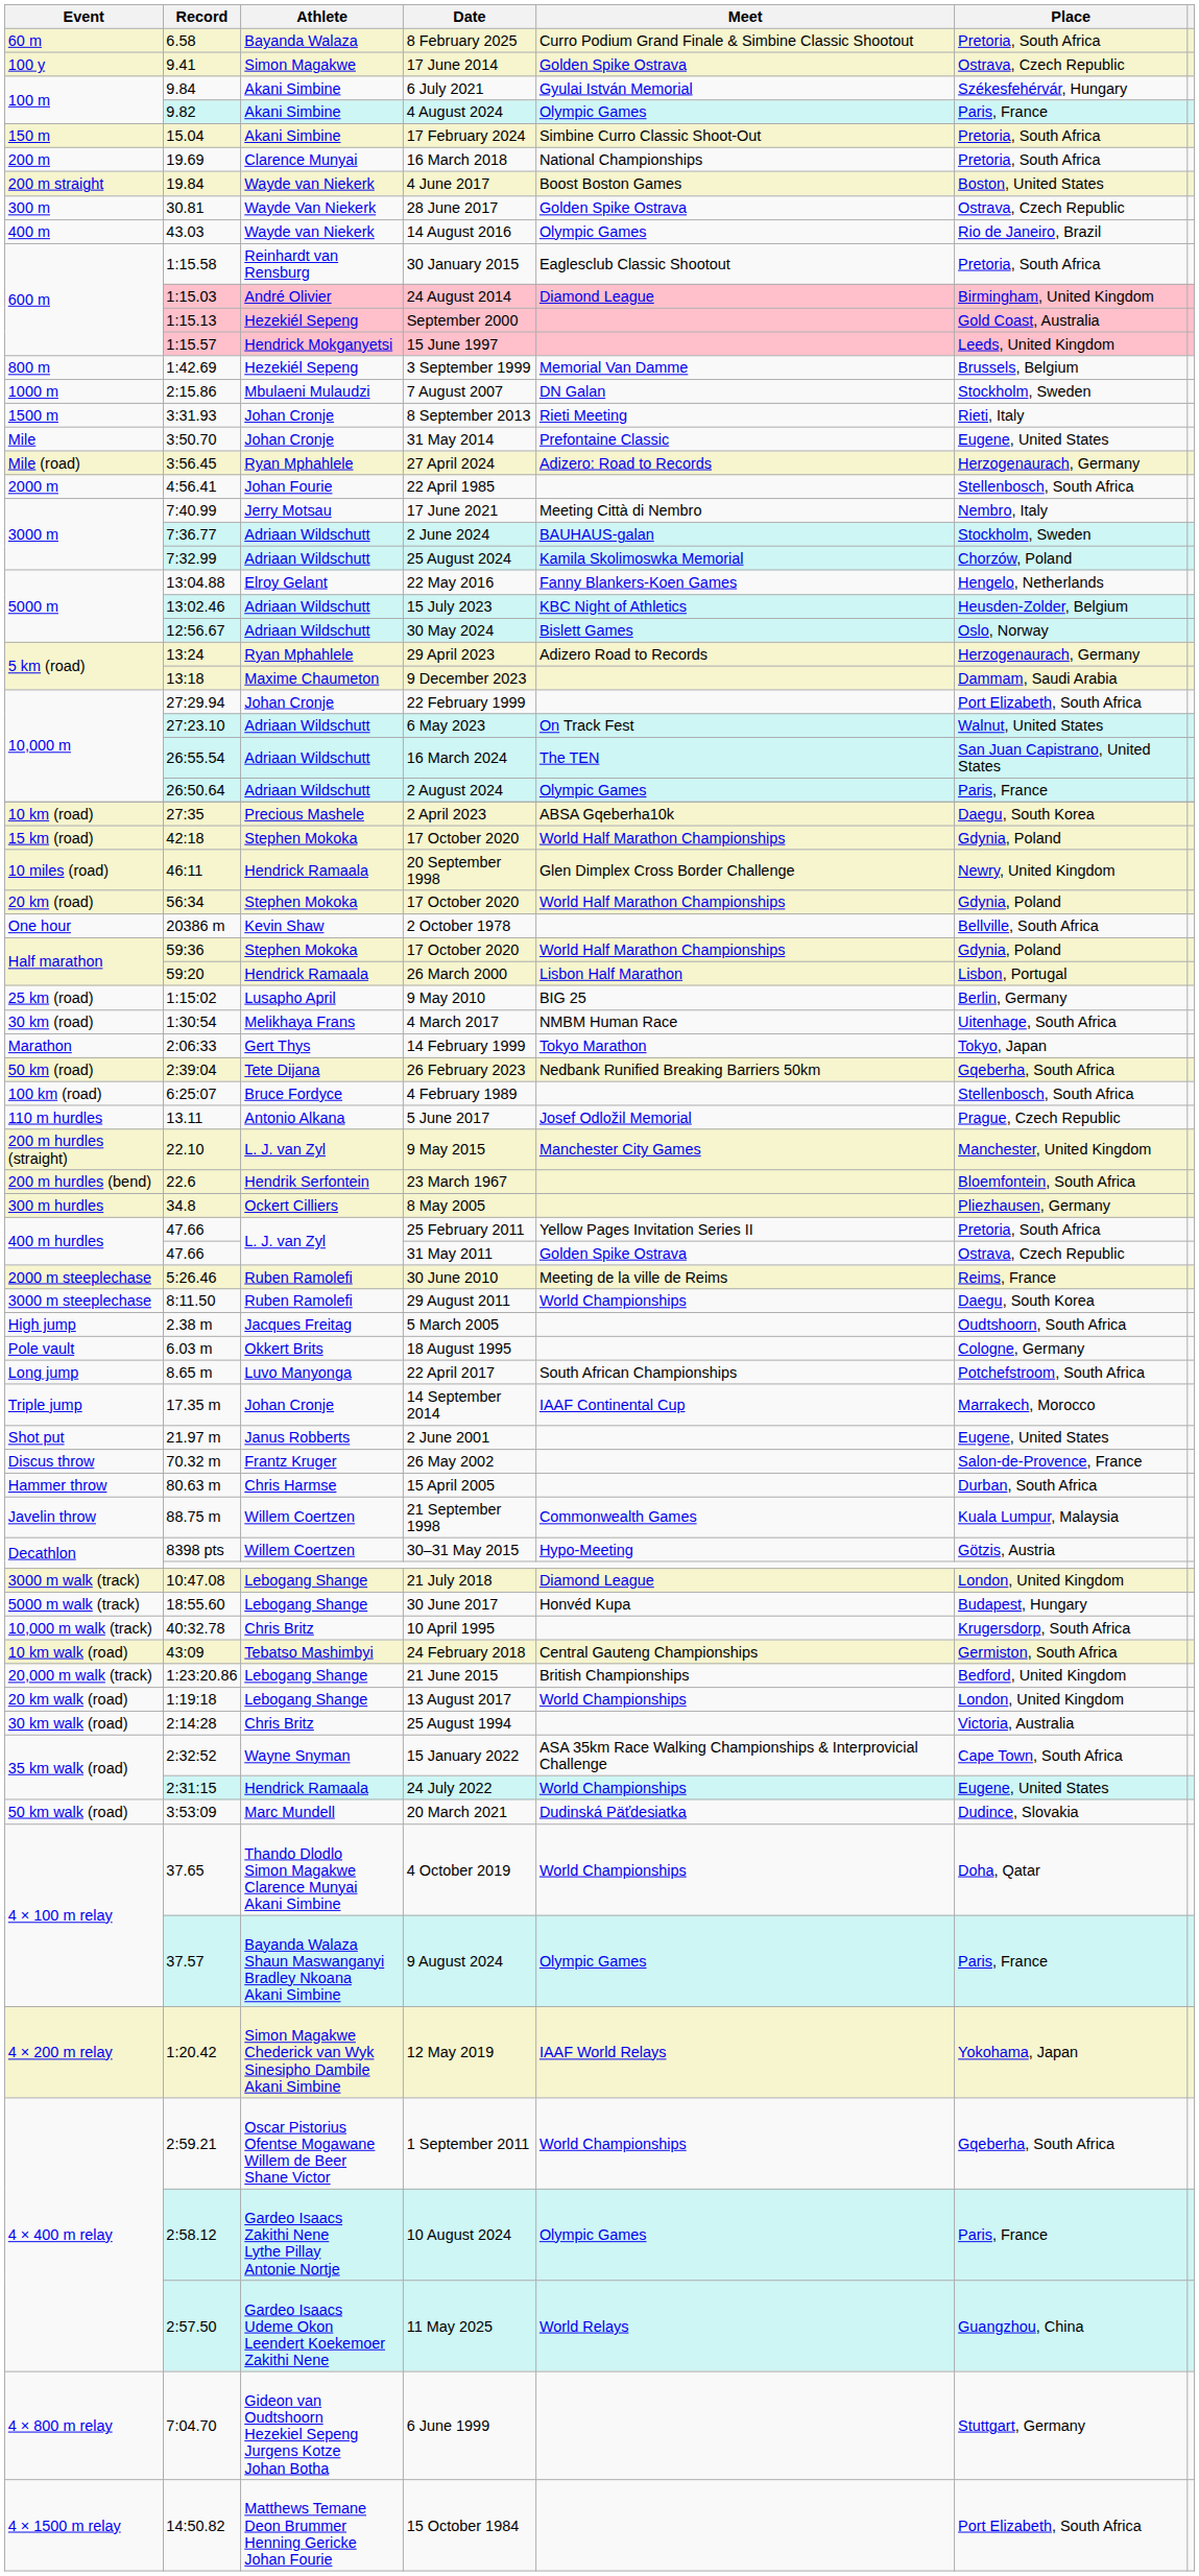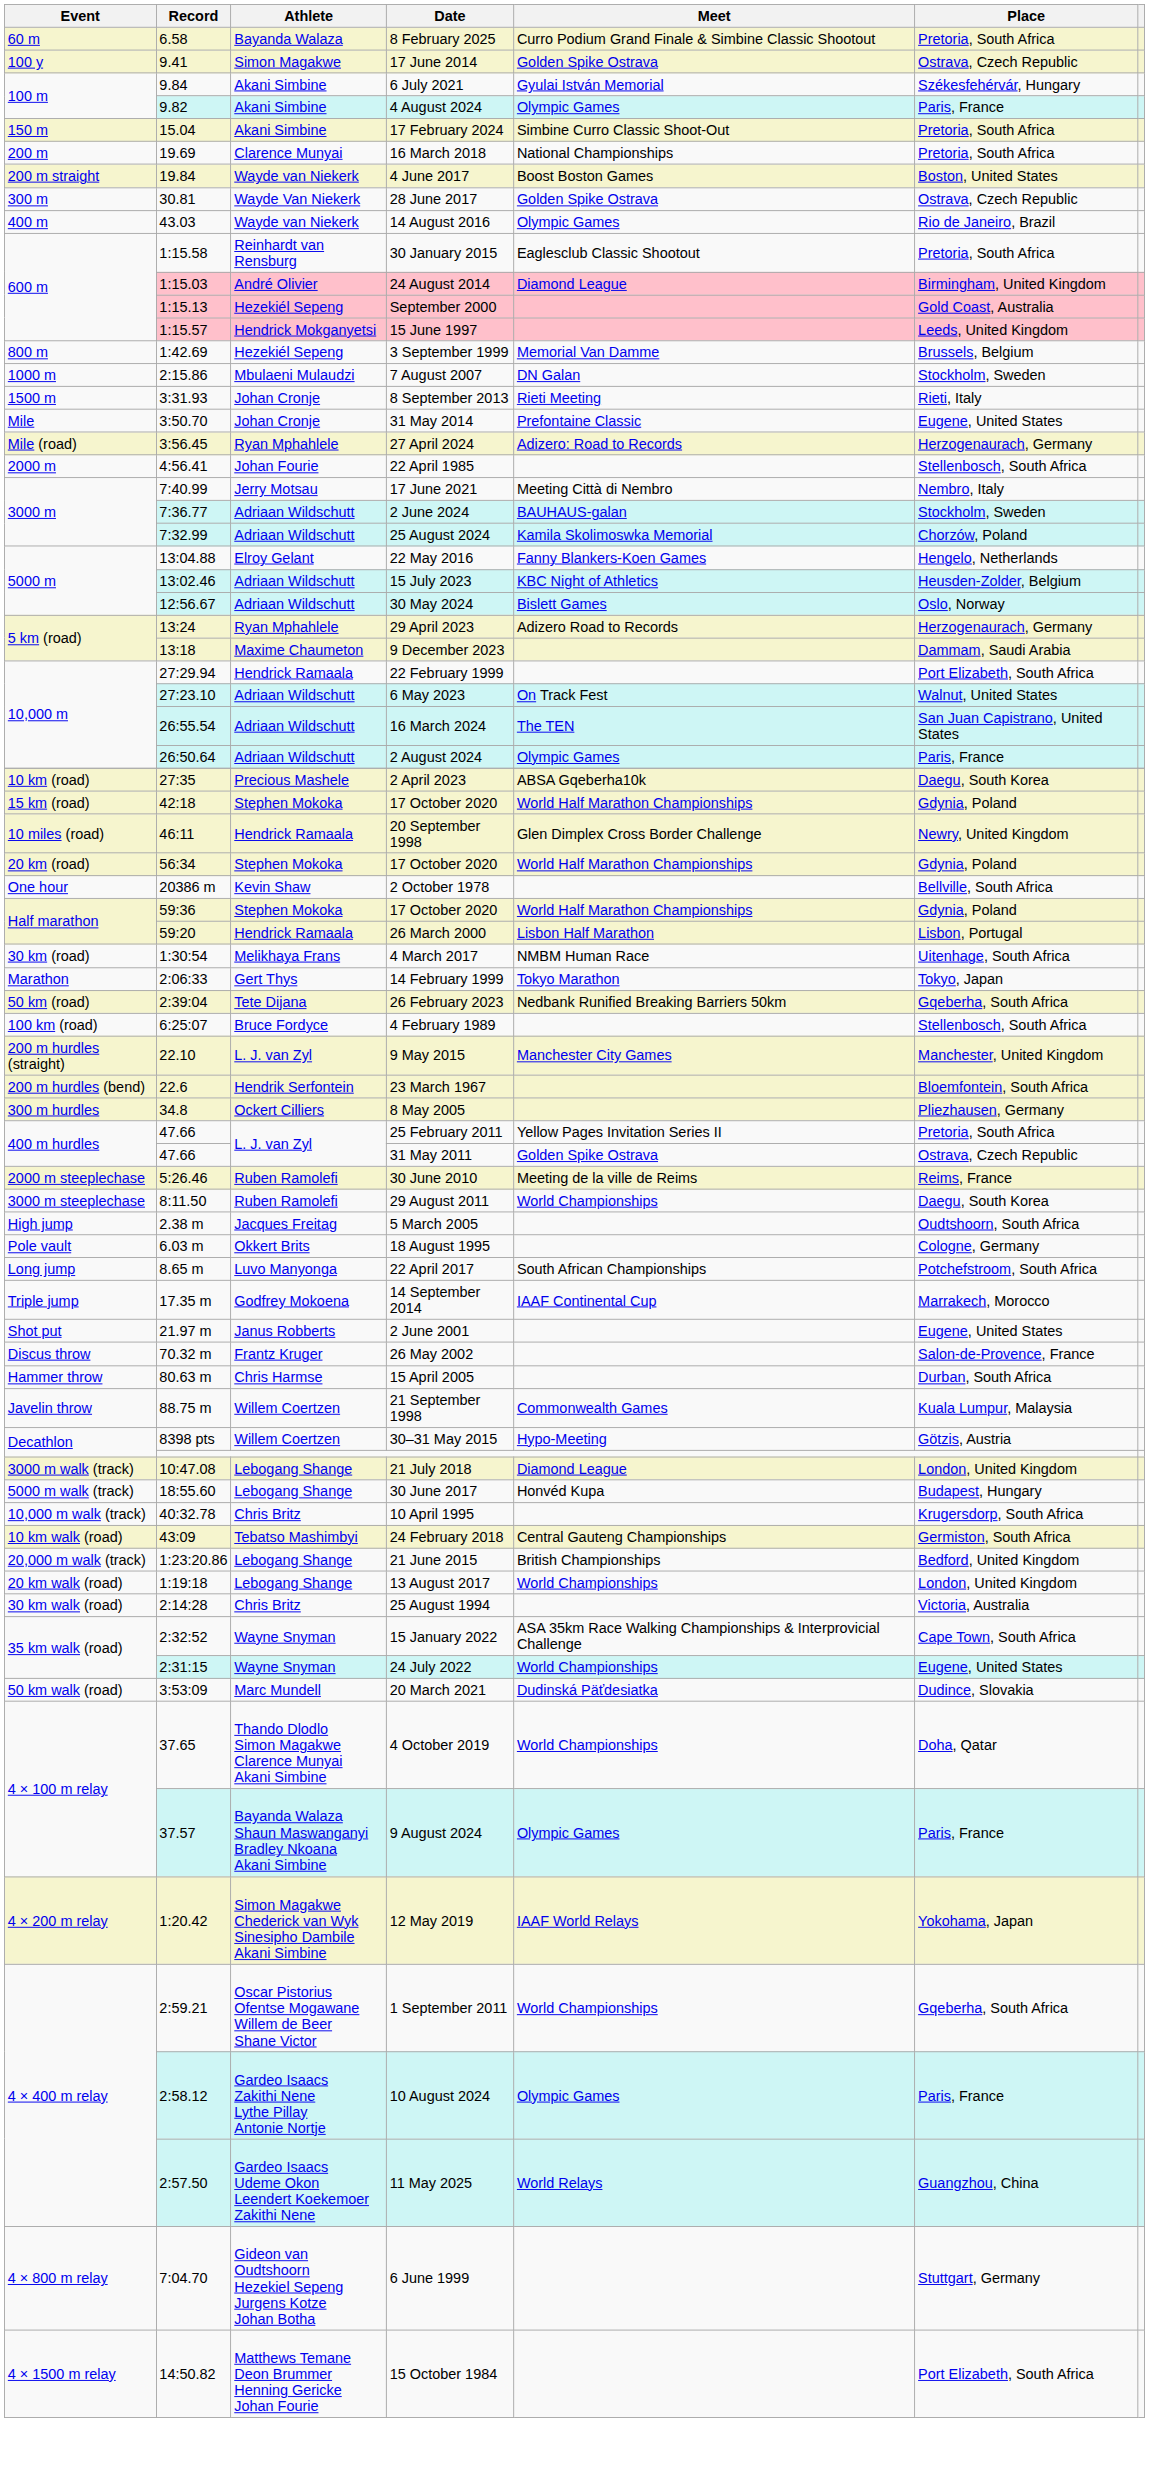22 February 1999 | Athlete: Johan Cronje -> Hendrick Ramaala
- row: 25 km (road) | 1:15:02 | Lusapho April | 9 May 2010 | BIG 25 | Berlin, Germany
- row: 110 m hurdles | 13.11 | Antonio Alkana | 5 June 2017 | Josef Odložil Memorial | Prague, Czech Republic
14 September 2014 | Athlete: Johan Cronje -> Godfrey Mokoena
24 July 2022 | Athlete: Hendrick Ramaala -> Wayne Snyman
